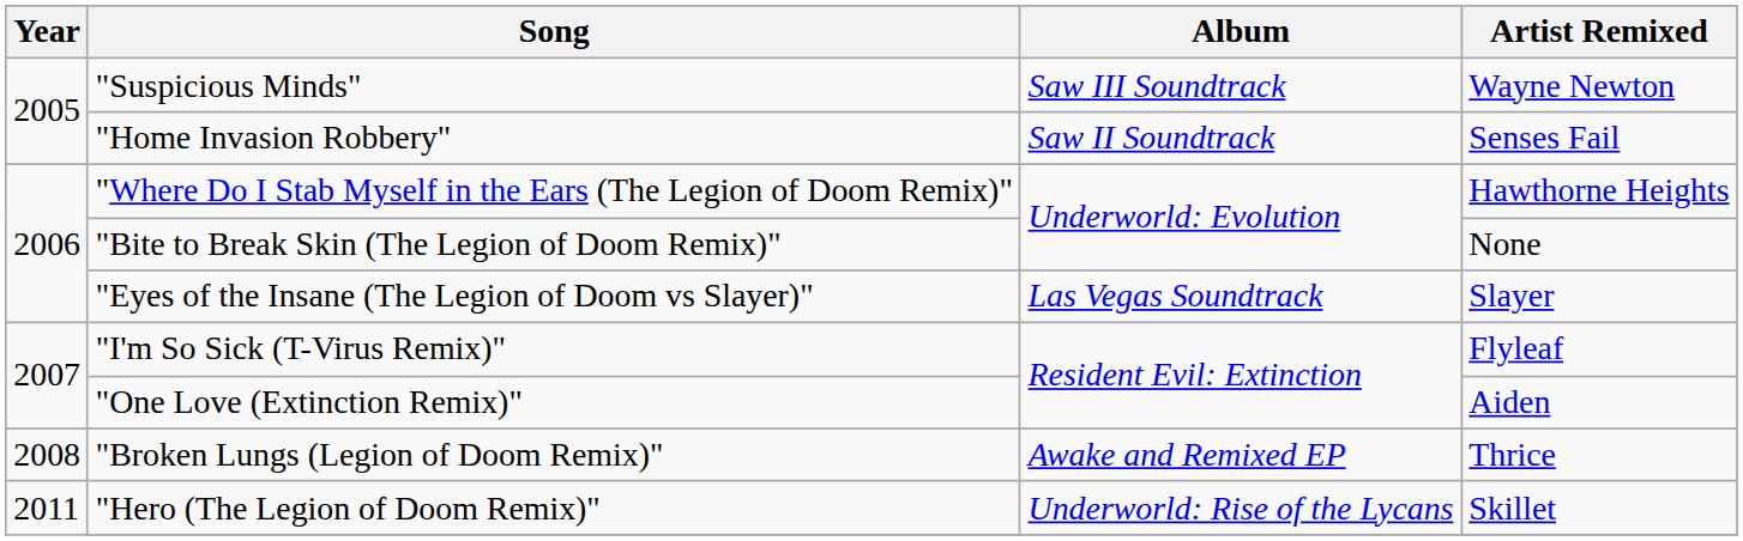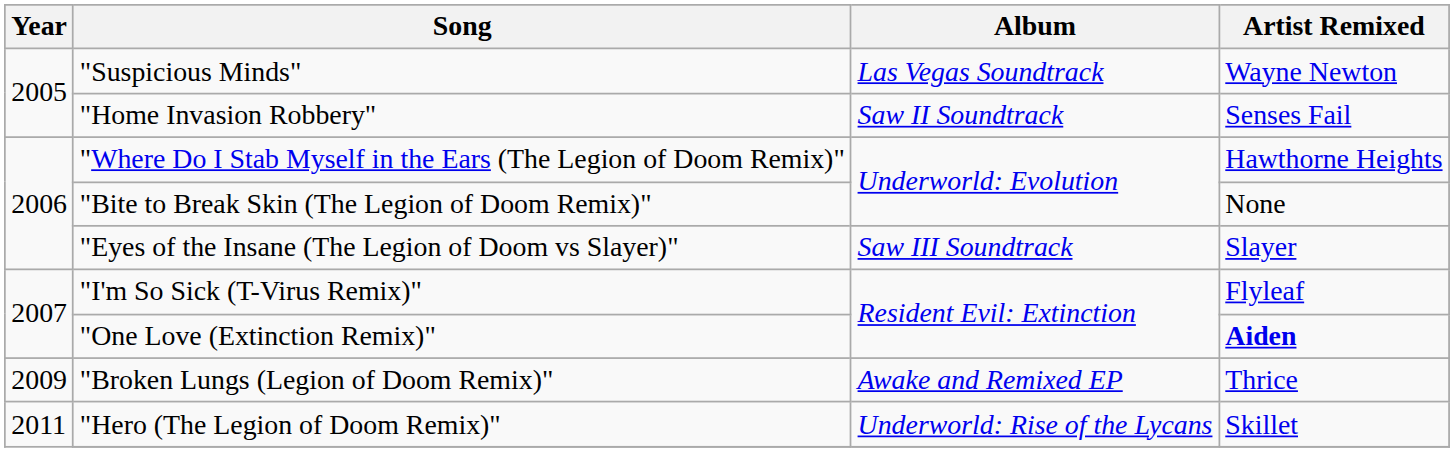"Suspicious Minds" | Album: Saw III Soundtrack -> Las Vegas Soundtrack
"Eyes of the Insane (The Legion of Doom vs Slayer)" | Album: Las Vegas Soundtrack -> Saw III Soundtrack
"One Love (Extinction Remix)" | Artist Remixed: normal -> bold
"Broken Lungs (Legion of Doom Remix)" | Year: 2008 -> 2009
